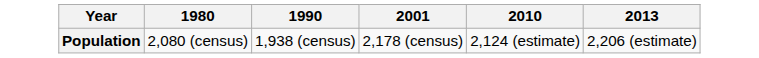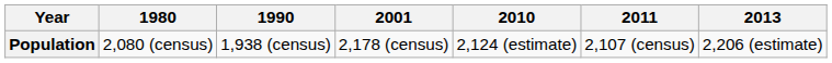+ column: 2011 | 2,107 (census)
